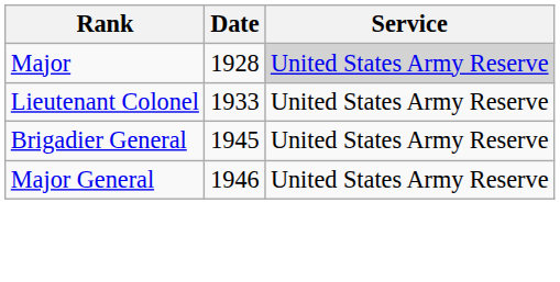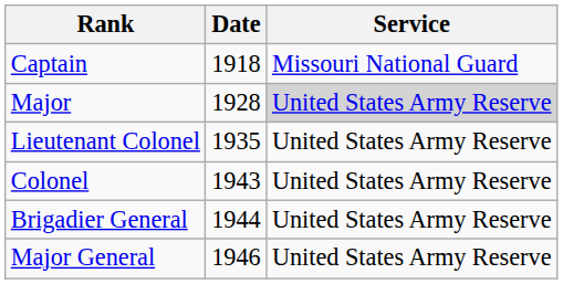+ row: Captain | 1918 | Missouri National Guard
Lieutenant Colonel | Date: 1933 -> 1935
+ row: Colonel | 1943 | United States Army Reserve
Brigadier General | Date: 1945 -> 1944
